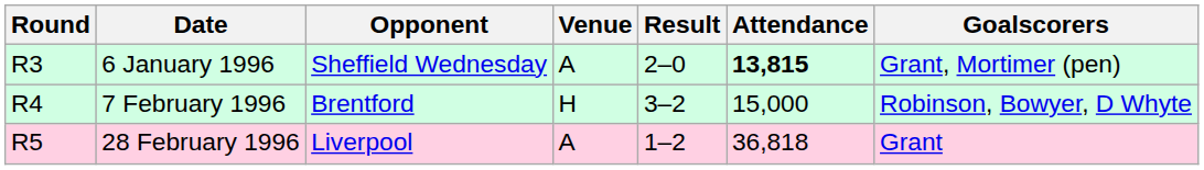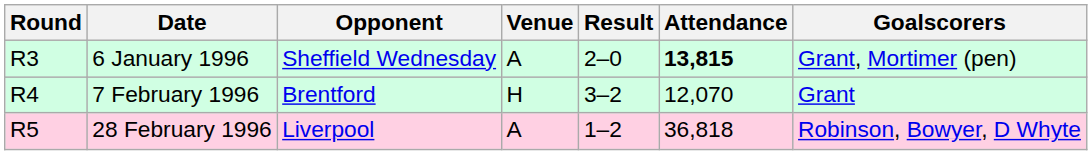7 February 1996 | Attendance: 15,000 -> 12,070
7 February 1996 | Goalscorers: Robinson, Bowyer, D Whyte -> Grant
28 February 1996 | Goalscorers: Grant -> Robinson, Bowyer, D Whyte
